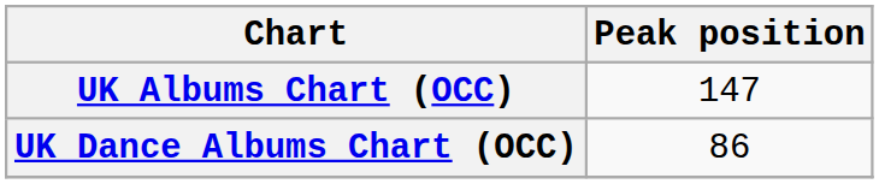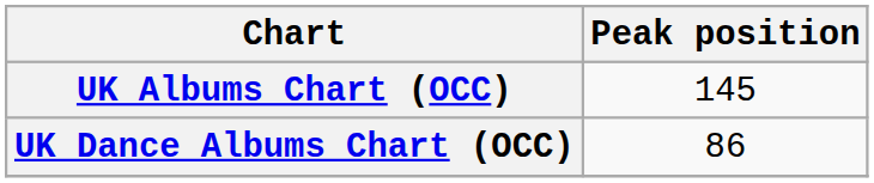UK Albums Chart (OCC) | Peak position: 147 -> 145
